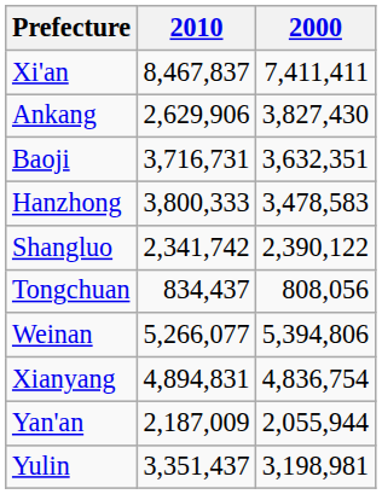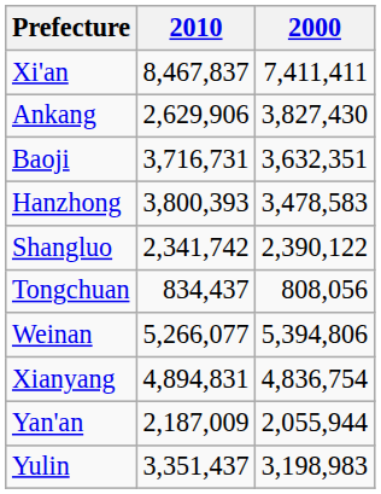Hanzhong | 2010: 3,800,333 -> 3,800,393
Yulin | 2000: 3,198,981 -> 3,198,983
